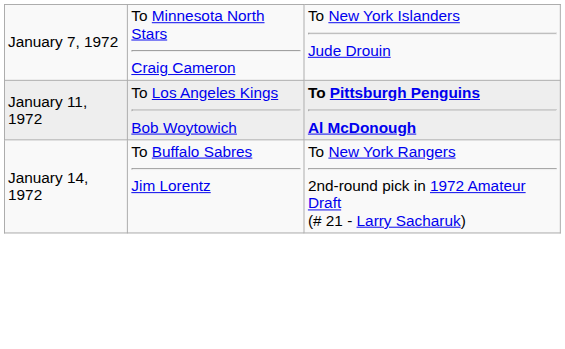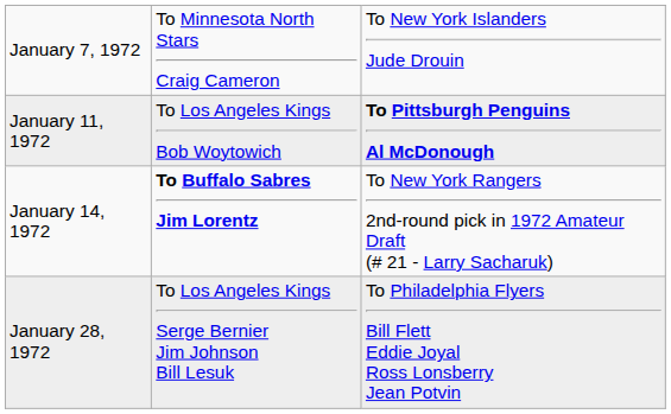January 14, 1972 | column 2: normal -> bold
+ row: January 28, 1972 | To Los Angeles Kings Serge Bernier Jim Johnson Bill Lesuk | To Philadelphia Flyers Bill Flett Eddie Joyal Ross Lonsberry Jean Potvin
